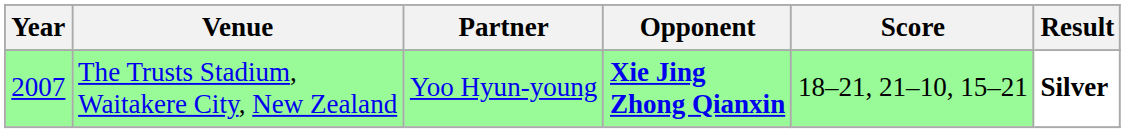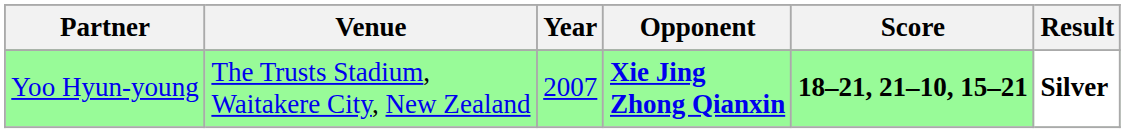columns swapped: Year <-> Partner
The Trusts Stadium, Waitakere City, New Zealand | Score: normal -> bold
